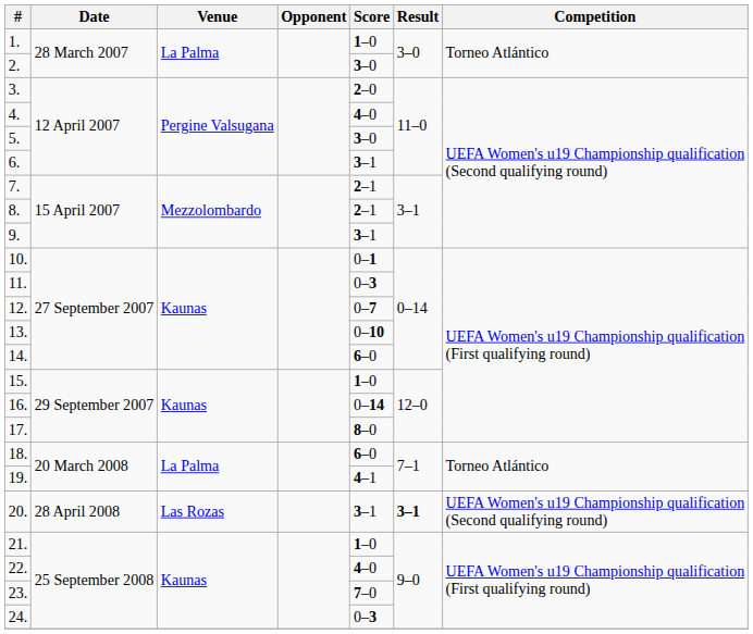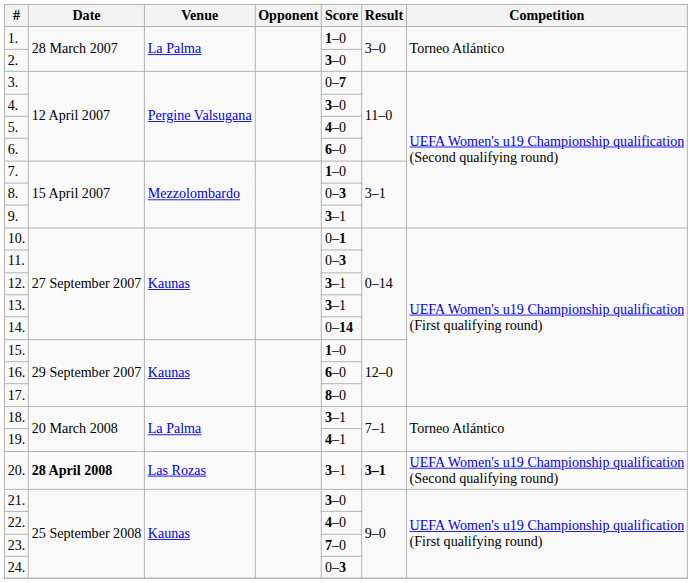3. | Score: 2–0 -> 0–7
4. | Score: 4–0 -> 3–0
5. | Score: 3–0 -> 4–0
6. | Score: 3–1 -> 6–0
7. | Score: 2–1 -> 1–0
8. | Score: 2–1 -> 0–3
12. | Score: 0–7 -> 3–1
13. | Score: 0–10 -> 3–1
14. | Score: 6–0 -> 0–14
16. | Score: 0–14 -> 6–0
18. | Score: 6–0 -> 3–1
20. | Date: normal -> bold
21. | Score: 1–0 -> 3–0
